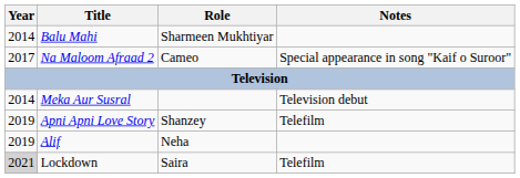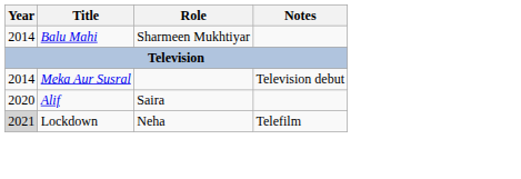- row: 2017 | Na Maloom Afraad 2 | Cameo | Special appearance in song "Kaif o Suroor"
- row: 2019 | Apni Apni Love Story | Shanzey | Telefilm
Alif | Year: 2019 -> 2020
Alif | Role: Neha -> Saira
Lockdown | Role: Saira -> Neha
